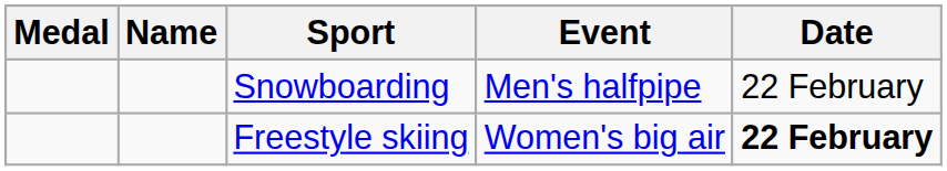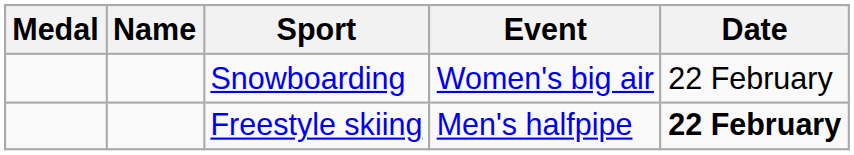Snowboarding | Event: Men's halfpipe -> Women's big air
Freestyle skiing | Event: Women's big air -> Men's halfpipe
